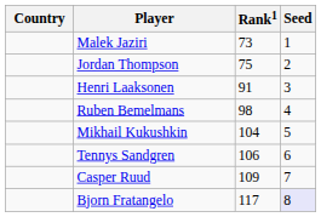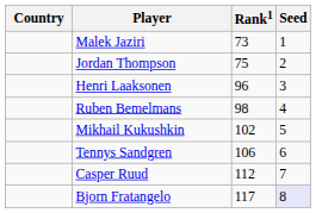Henri Laaksonen | Rank1: 91 -> 96
Mikhail Kukushkin | Rank1: 104 -> 102
Casper Ruud | Rank1: 109 -> 112
